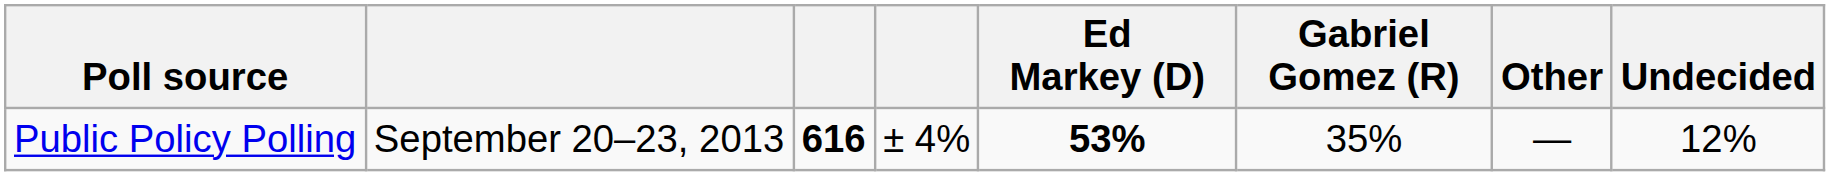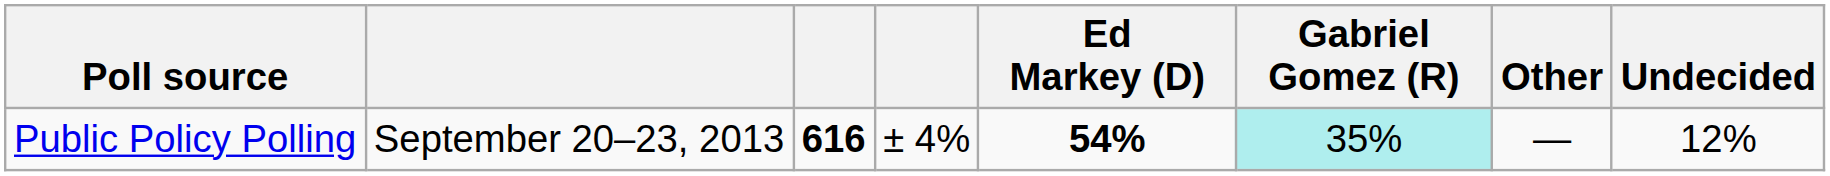Public Policy Polling | Ed Markey (D): 53% -> 54%
Public Policy Polling | Gabriel Gomez (R): no background -> paleturquoise background
